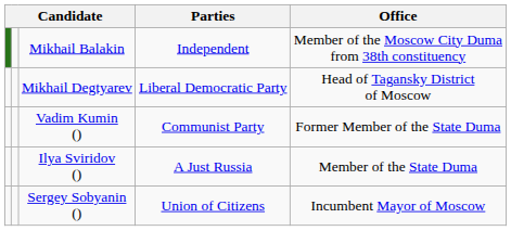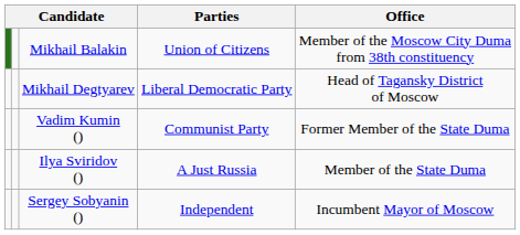Mikhail Balakin | Parties: Independent -> Union of Citizens
Sergey Sobyanin () | Parties: Union of Citizens -> Independent
